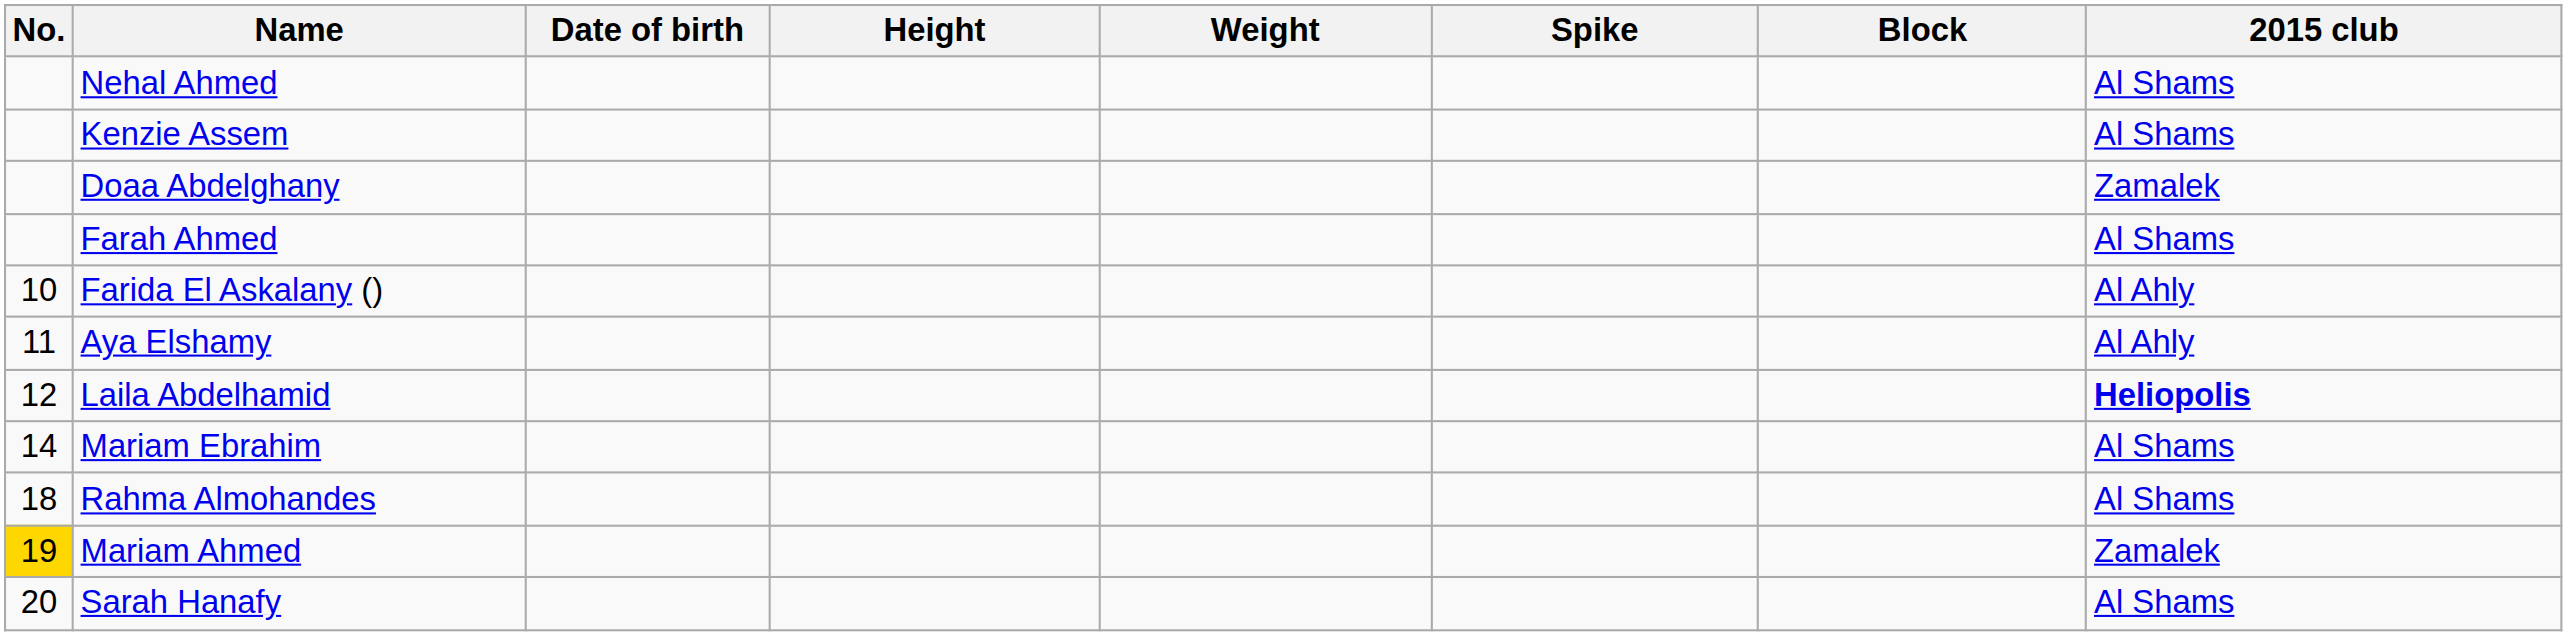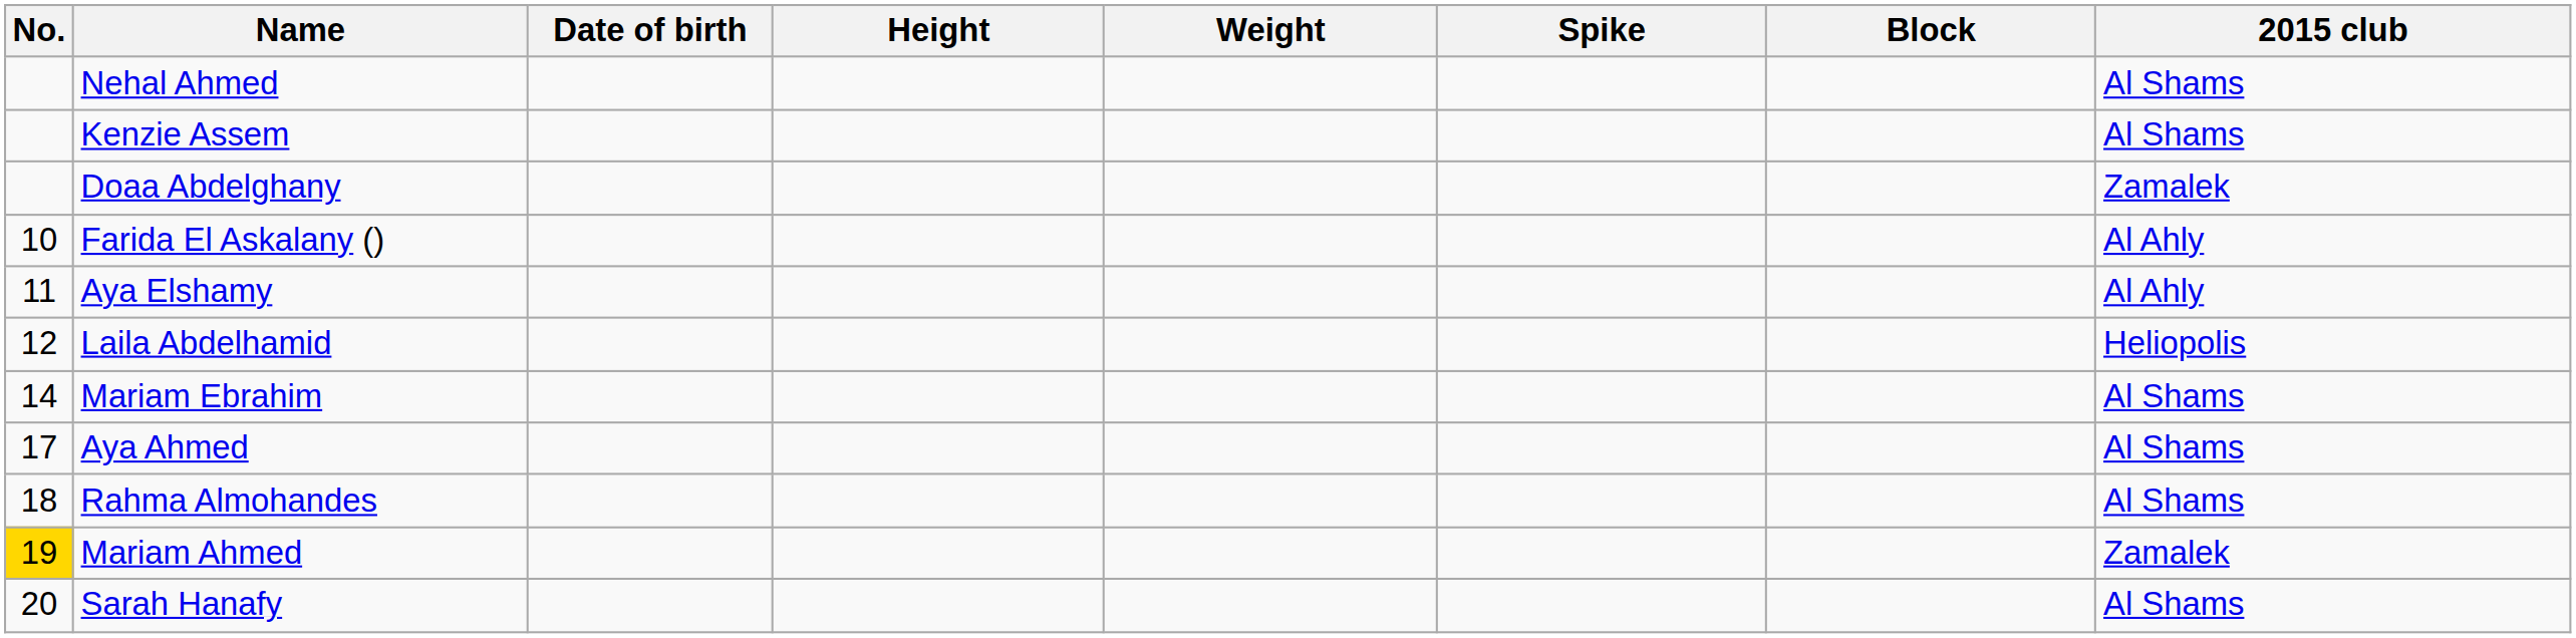- row: Farah Ahmed | Al Shams
Laila Abdelhamid | 2015 club: bold -> normal
+ row: 17 | Aya Ahmed | Al Shams
